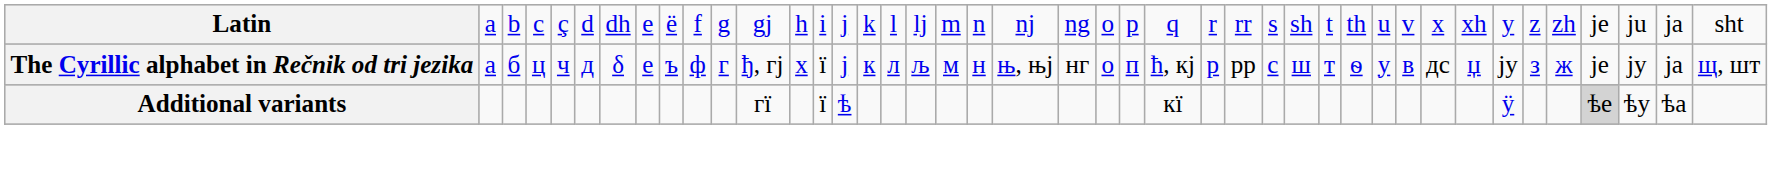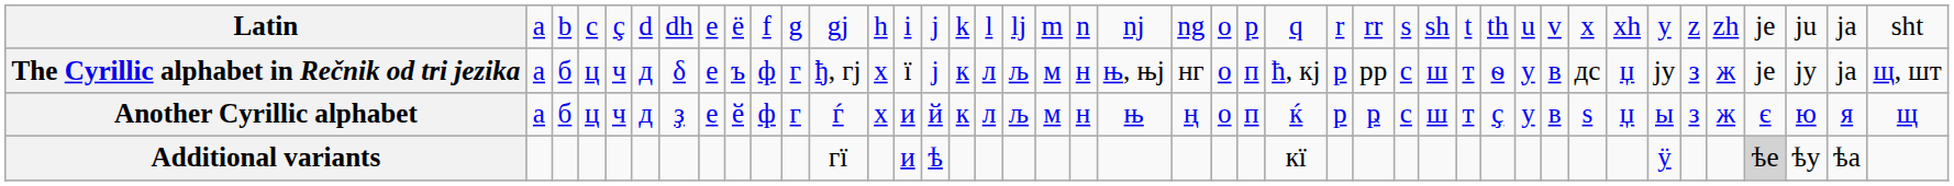+ row: Another Cyrillic alphabet | а | б | ц | ч | д | ҙ | е | ӗ | ф | г | ѓ | х | и | й | к | л | љ | м | н | њ | ң | о | п | ќ | р | ҏ | с | ш | т | ҫ | у | в | ѕ | џ | ы | з | ж | є | ю | я | щ
Additional variants | column 14: ї -> и
